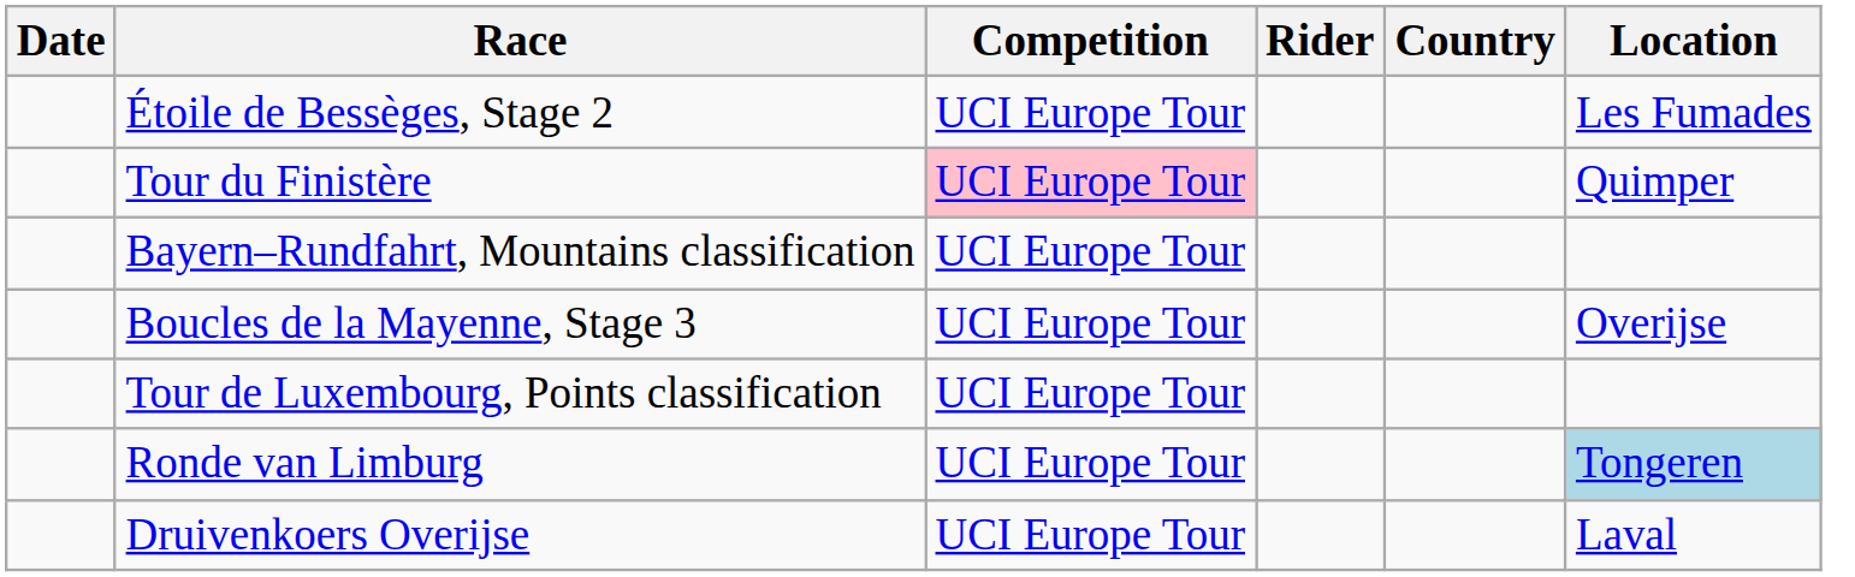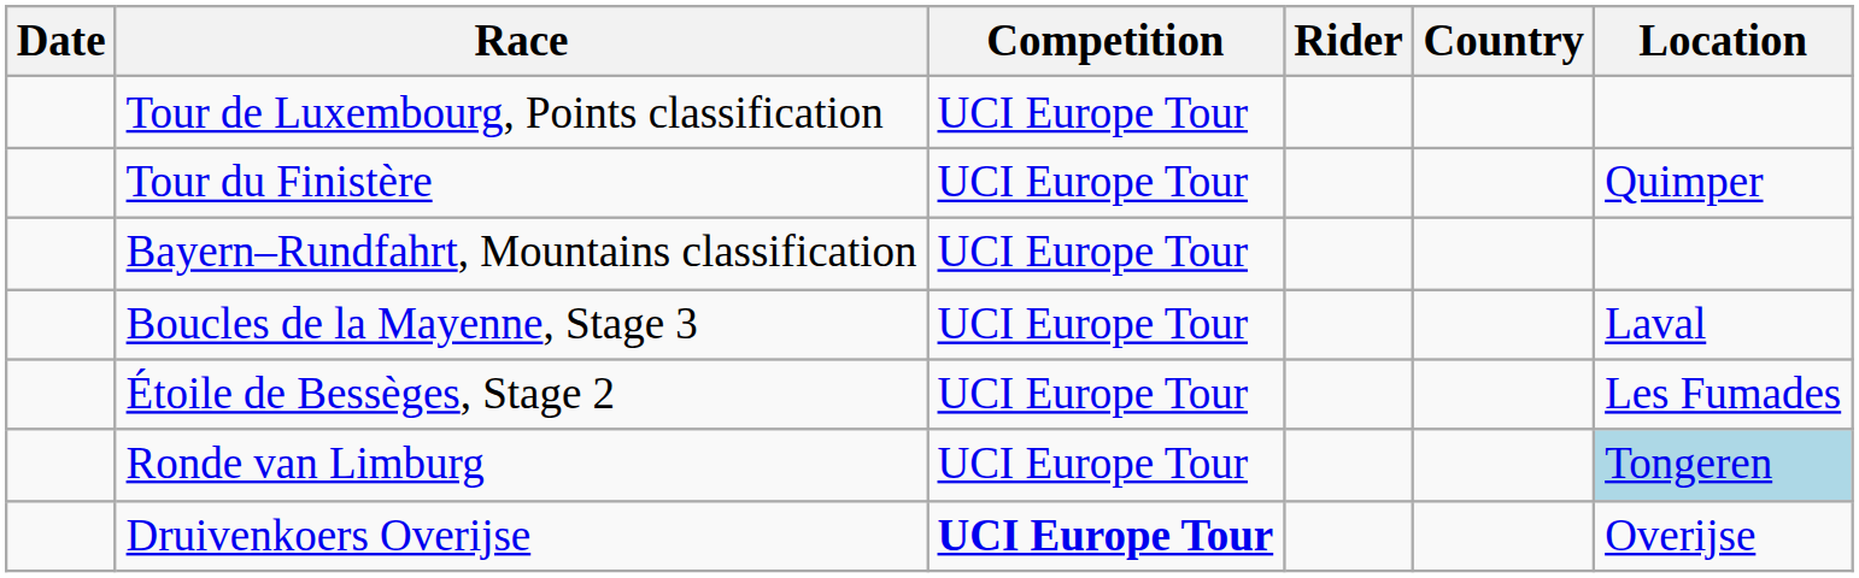rows swapped: Étoile de Bessèges, Stage 2 <-> Tour de Luxembourg, Points classification
Tour du Finistère | Competition: pink background -> no background
Boucles de la Mayenne, Stage 3 | Location: Overijse -> Laval
Druivenkoers Overijse | Competition: normal -> bold
Druivenkoers Overijse | Location: Laval -> Overijse
